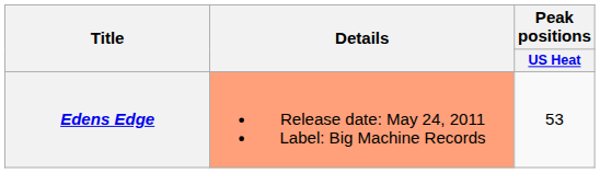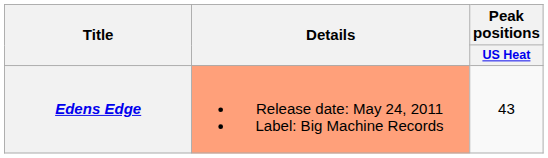Edens Edge | Peak positions / US Heat: 53 -> 43
